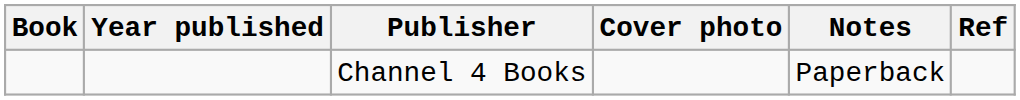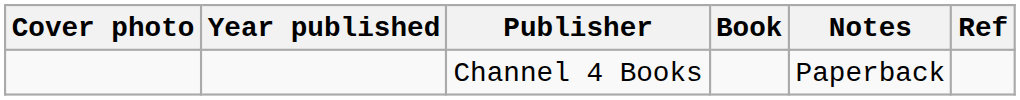columns swapped: Book <-> Cover photo
